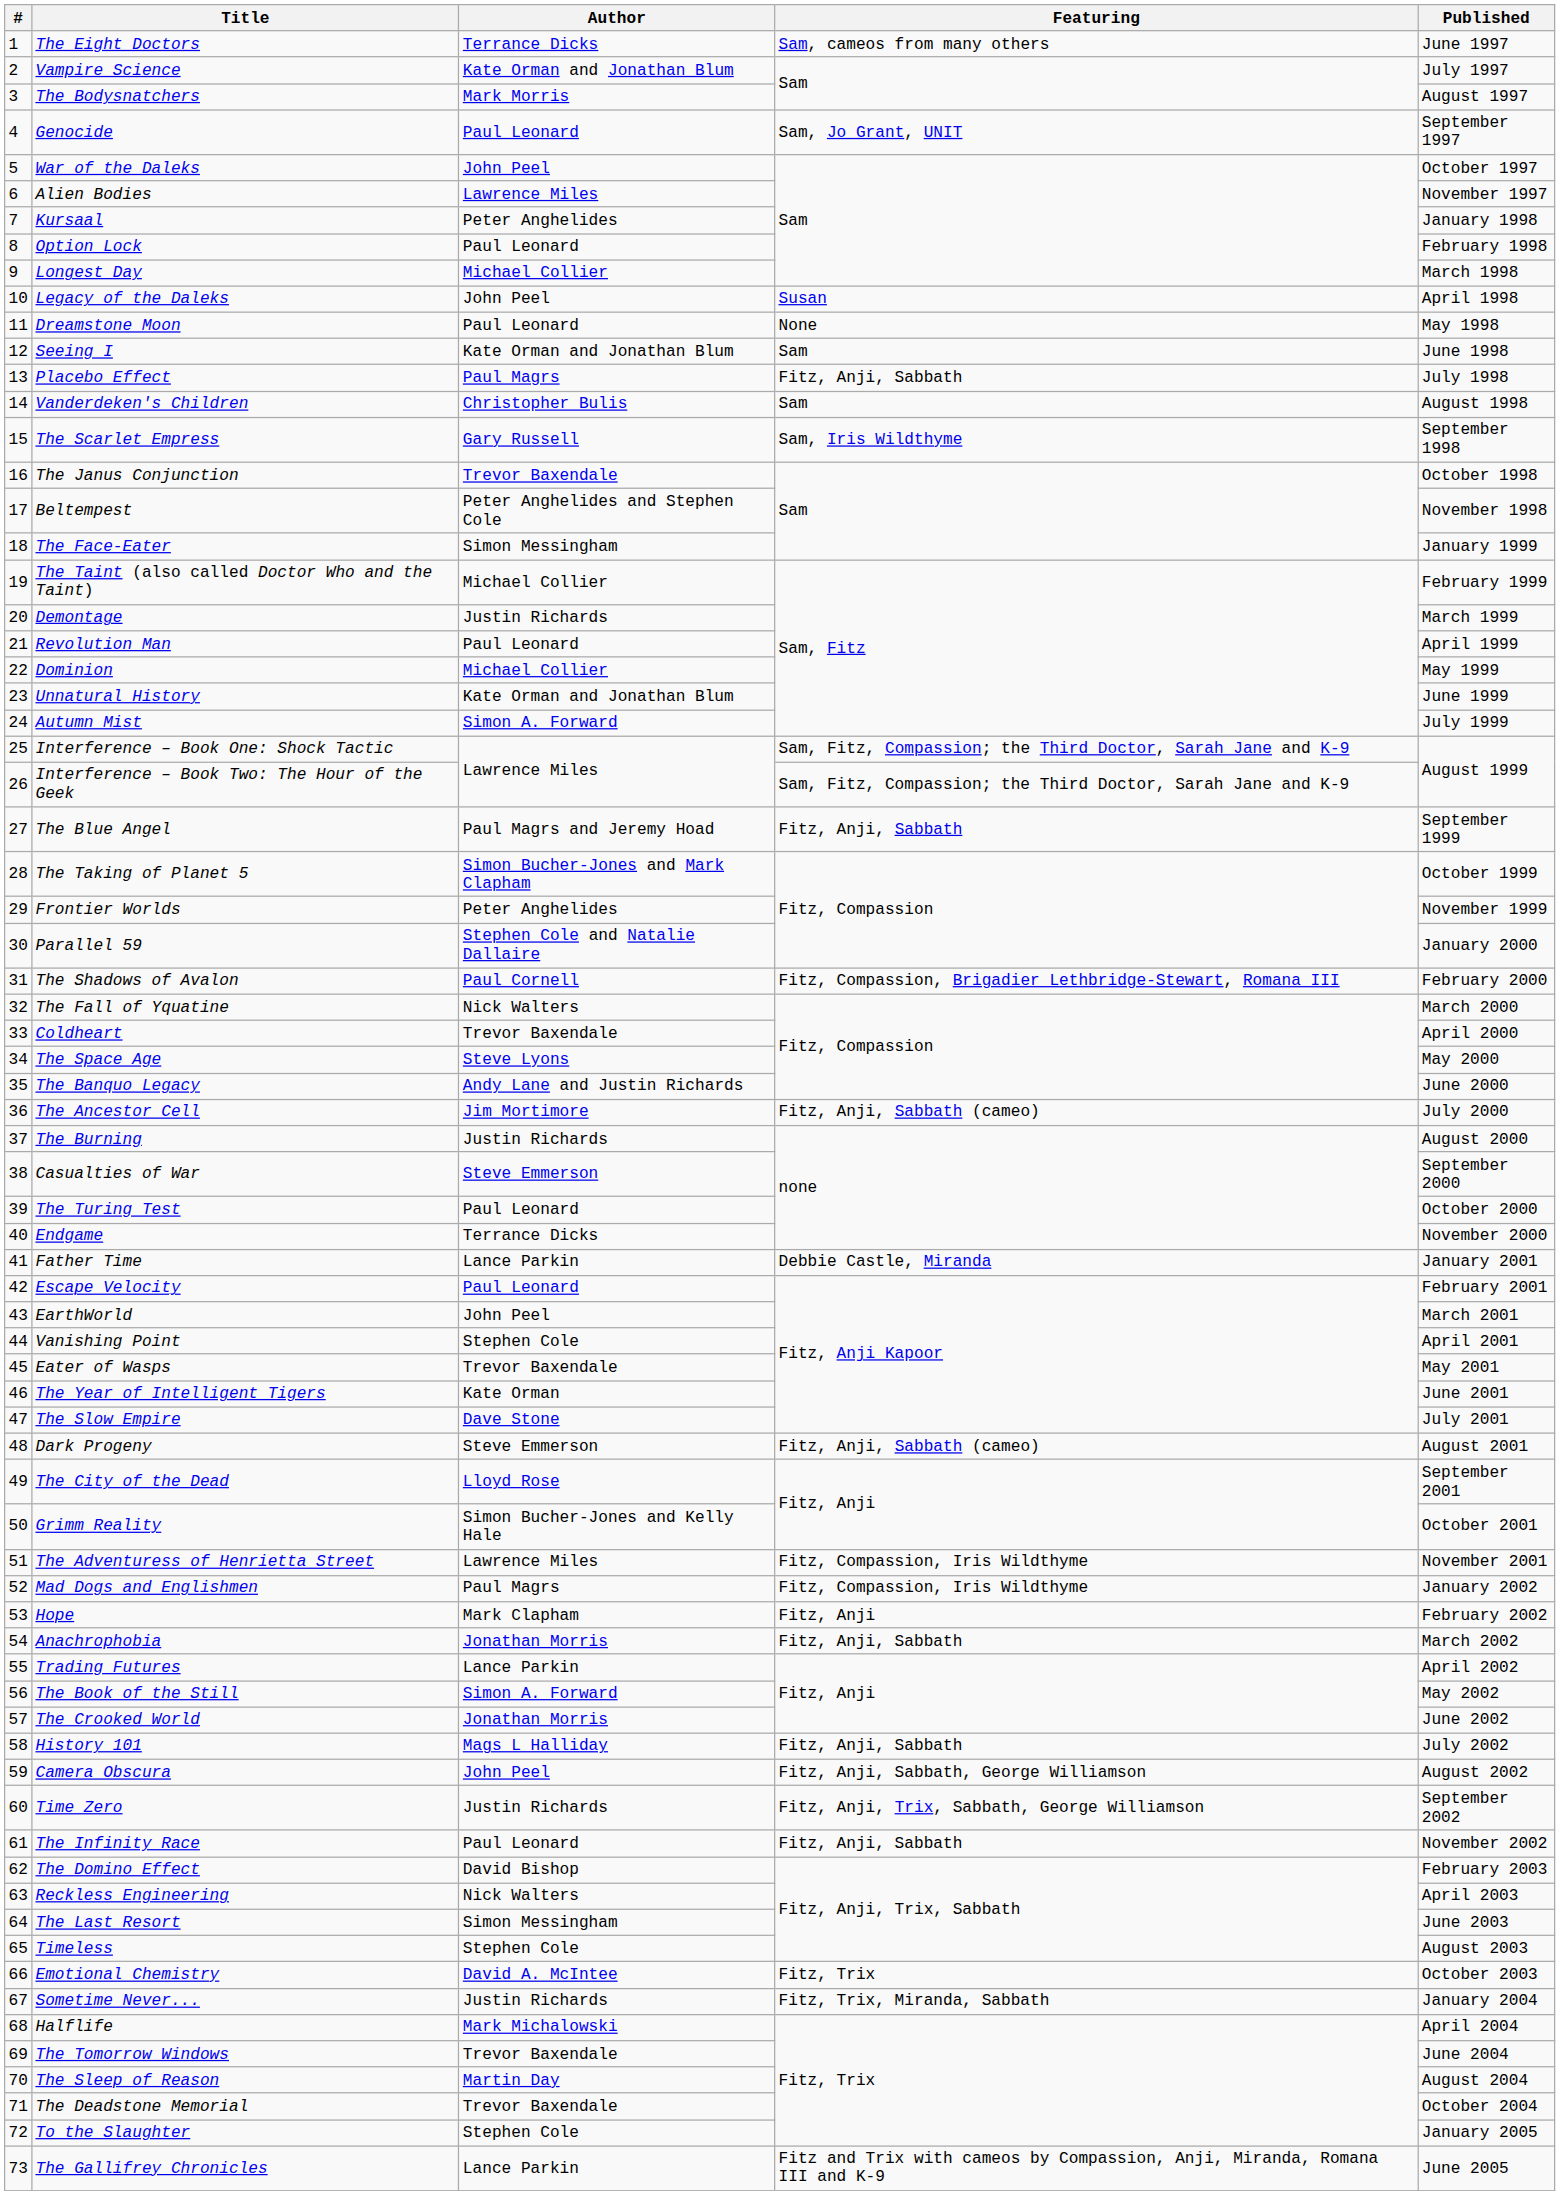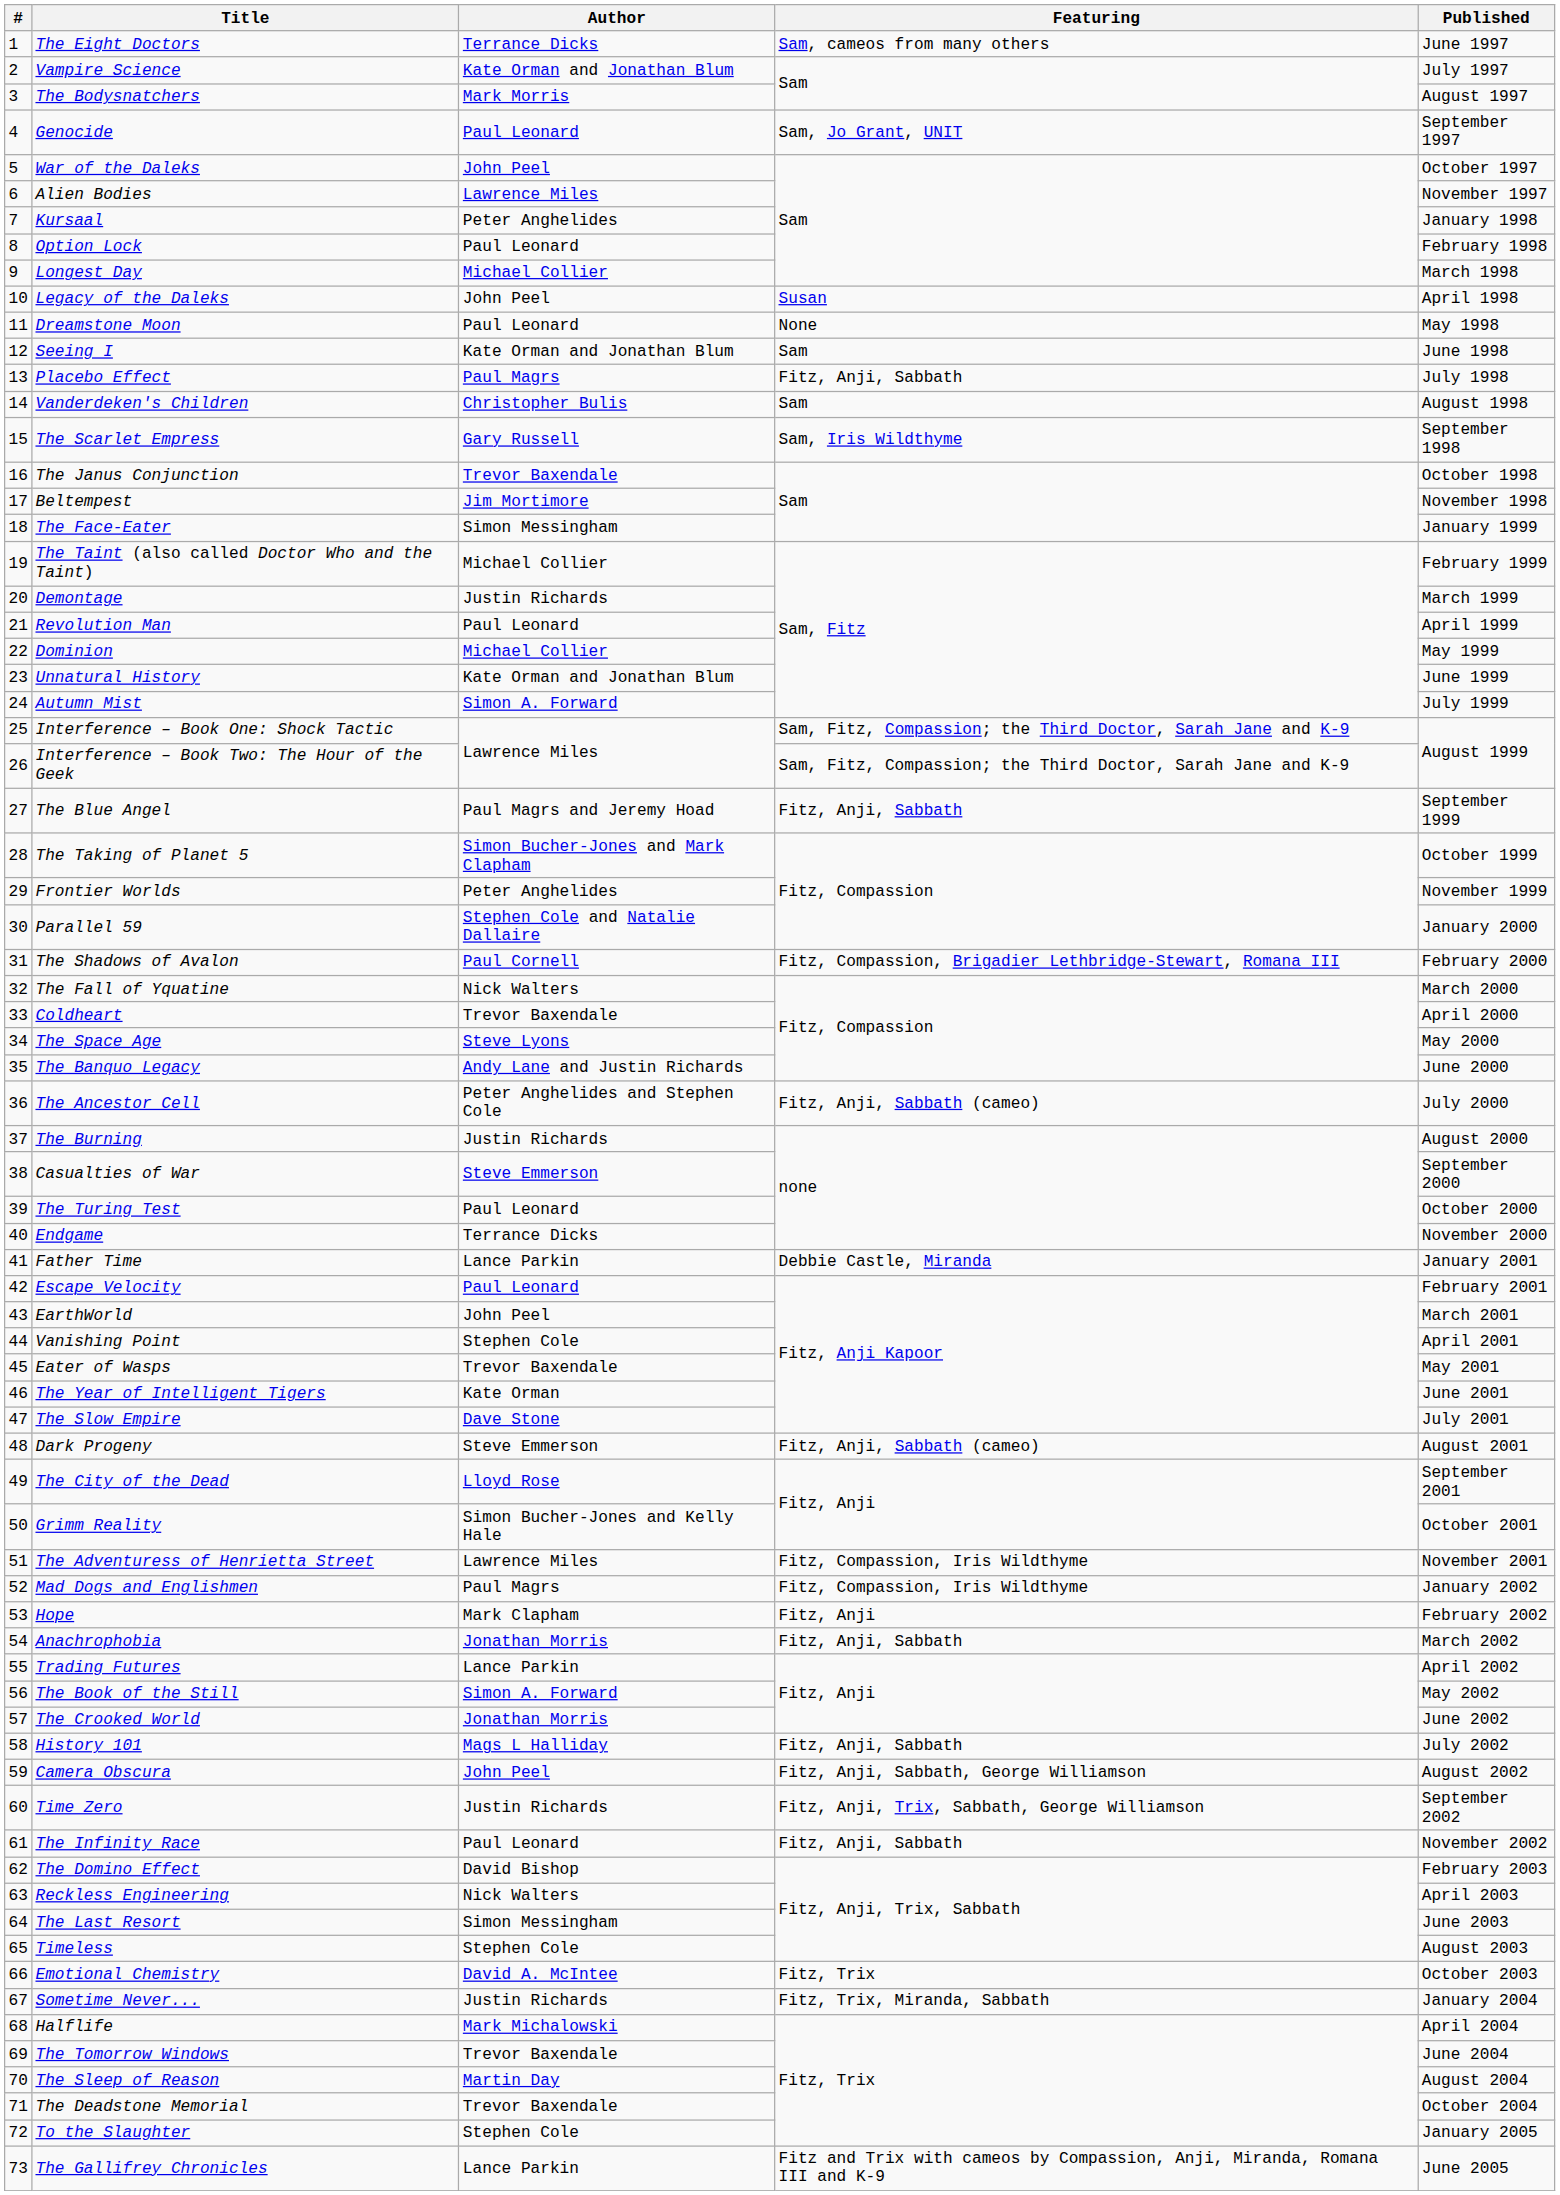Beltempest | Author: Peter Anghelides and Stephen Cole -> Jim Mortimore
The Ancestor Cell | Author: Jim Mortimore -> Peter Anghelides and Stephen Cole
